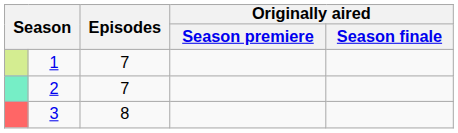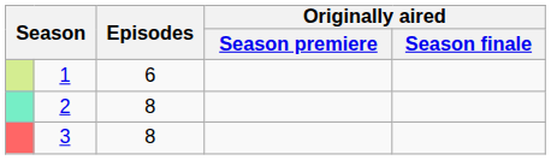1 | Episodes: 7 -> 6
2 | Episodes: 7 -> 8
